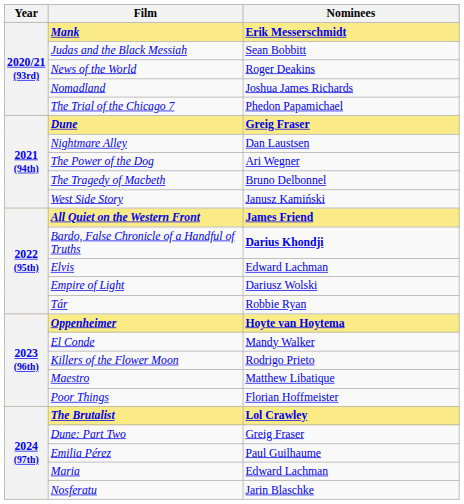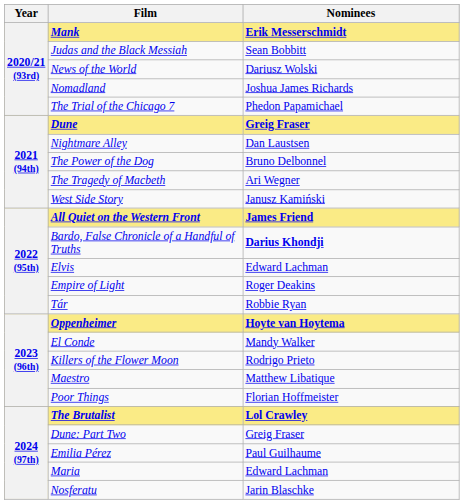News of the World | Nominees: Roger Deakins -> Dariusz Wolski
The Power of the Dog | Nominees: Ari Wegner -> Bruno Delbonnel
The Tragedy of Macbeth | Nominees: Bruno Delbonnel -> Ari Wegner
Empire of Light | Nominees: Dariusz Wolski -> Roger Deakins
